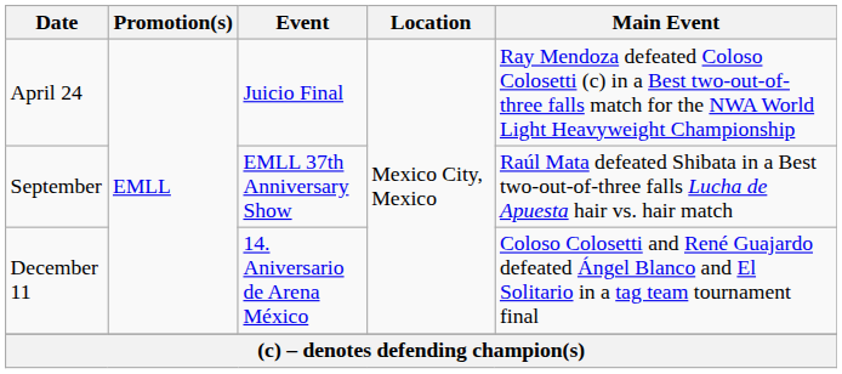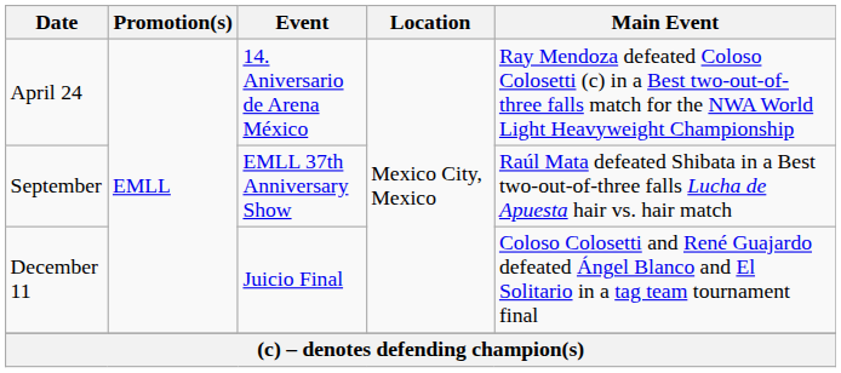April 24 | Event: Juicio Final -> 14. Aniversario de Arena México
December 11 | Event: 14. Aniversario de Arena México -> Juicio Final
